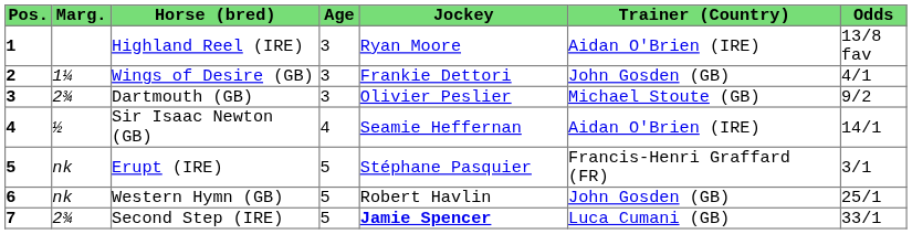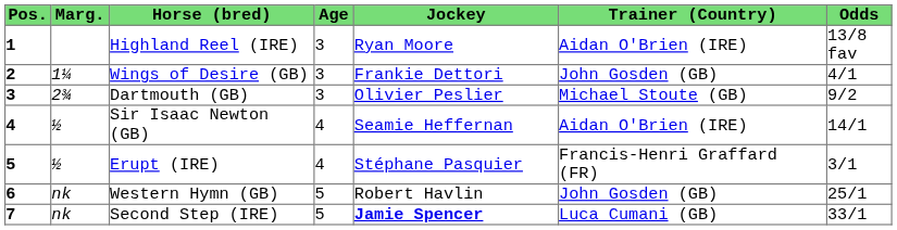Erupt (IRE) | Marg.: nk -> ½
Erupt (IRE) | Age: 5 -> 4
Second Step (IRE) | Marg.: 2¾ -> nk
